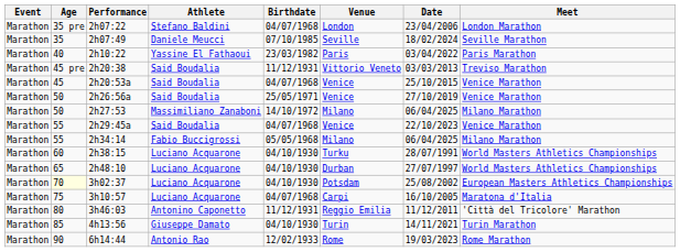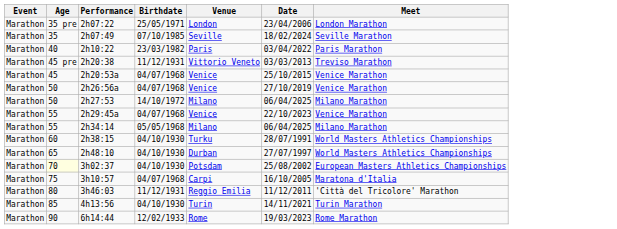- column: Athlete | Stefano Baldini | Daniele Meucci | Yassine El Fathaoui | Said Boudalia | Said Boudalia | Said Boudalia | Massimiliano Zanaboni | Said Boudalia | Fabio Buccigrossi | Luciano Acquarone | Luciano Acquarone | Luciano Acquarone | Luciano Acquarone | Antonino Caponetto | Giuseppe Damato | Antonio Rao
2h07:22 | Birthdate: 04/07/1968 -> 25/05/1971
2h26:56a | Birthdate: 25/05/1971 -> 04/07/1968
